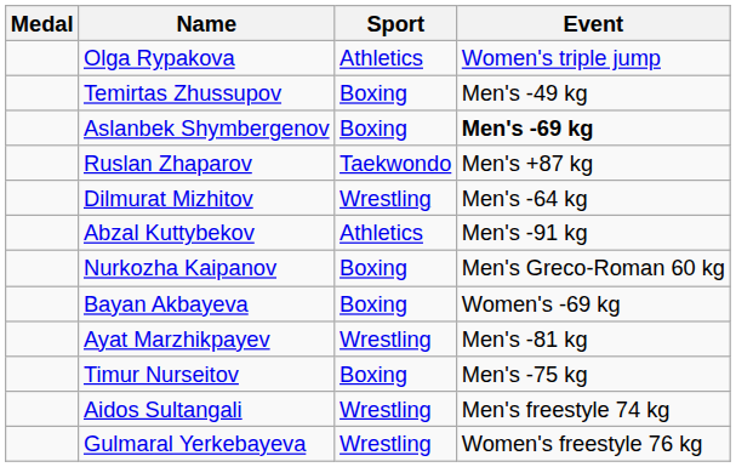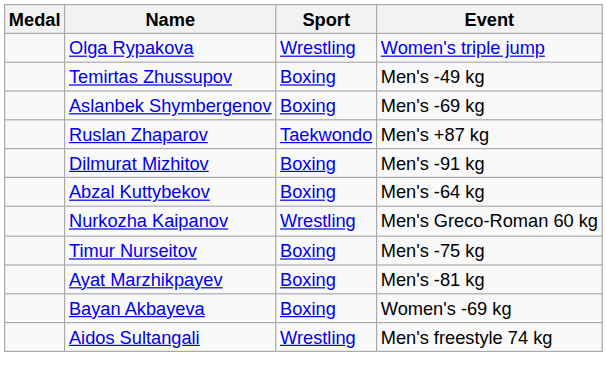Olga Rypakova | Sport: Athletics -> Wrestling
Aslanbek Shymbergenov | Event: bold -> normal
Dilmurat Mizhitov | Sport: Wrestling -> Boxing
Dilmurat Mizhitov | Event: Men's -64 kg -> Men's -91 kg
Abzal Kuttybekov | Sport: Athletics -> Boxing
Abzal Kuttybekov | Event: Men's -91 kg -> Men's -64 kg
Nurkozha Kaipanov | Sport: Boxing -> Wrestling
rows swapped: Timur Nurseitov <-> Bayan Akbayeva
Ayat Marzhikpayev | Sport: Wrestling -> Boxing
- row: Gulmaral Yerkebayeva | Wrestling | Women's freestyle 76 kg
